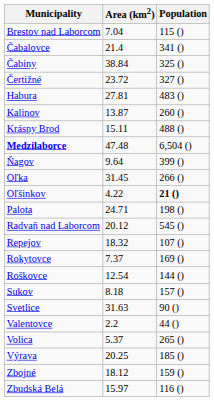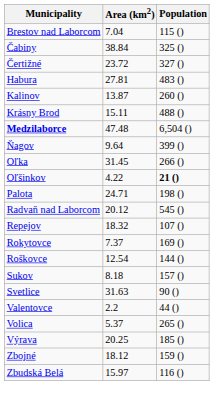- row: Čabalovce | 21.4 | 341 ()
